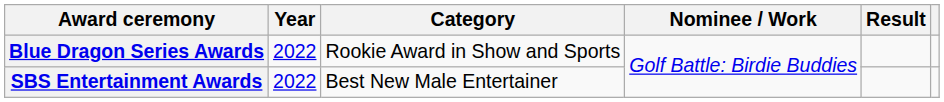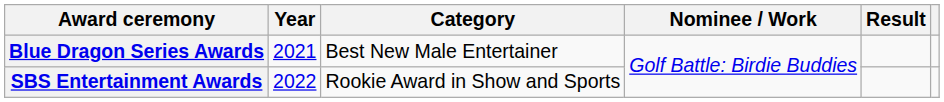Blue Dragon Series Awards | Year: 2022 -> 2021
Blue Dragon Series Awards | Category: Rookie Award in Show and Sports -> Best New Male Entertainer
SBS Entertainment Awards | Category: Best New Male Entertainer -> Rookie Award in Show and Sports
